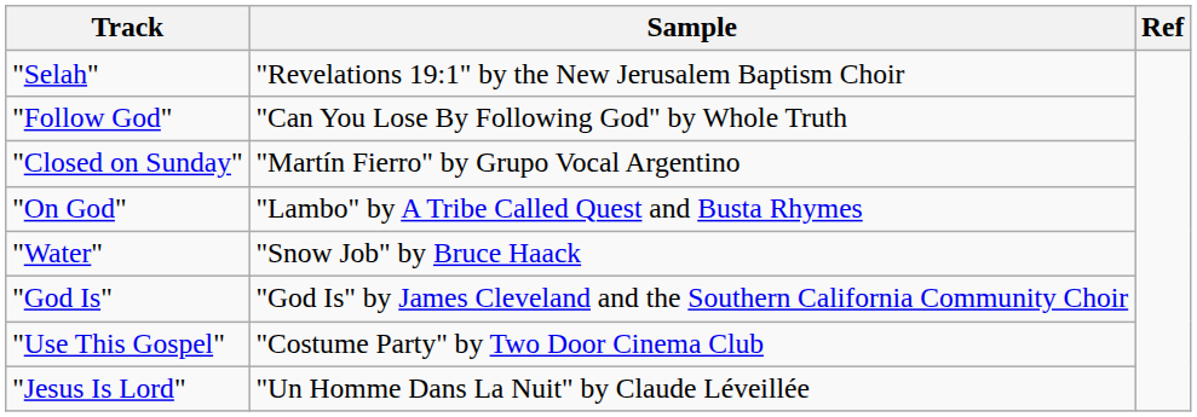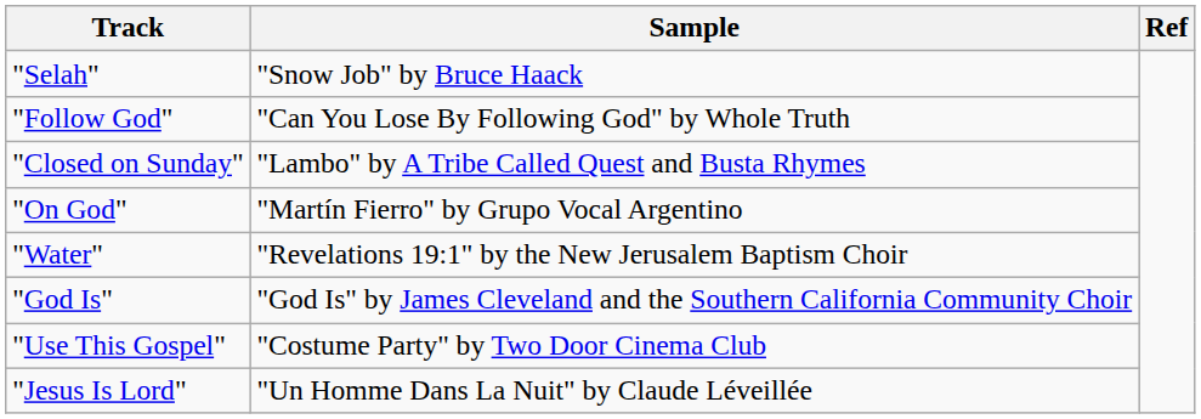"Selah" | Sample: "Revelations 19:1" by the New Jerusalem Baptism Choir -> "Snow Job" by Bruce Haack
"Closed on Sunday" | Sample: "Martín Fierro" by Grupo Vocal Argentino -> "Lambo" by A Tribe Called Quest and Busta Rhymes
"On God" | Sample: "Lambo" by A Tribe Called Quest and Busta Rhymes -> "Martín Fierro" by Grupo Vocal Argentino
"Water" | Sample: "Snow Job" by Bruce Haack -> "Revelations 19:1" by the New Jerusalem Baptism Choir
